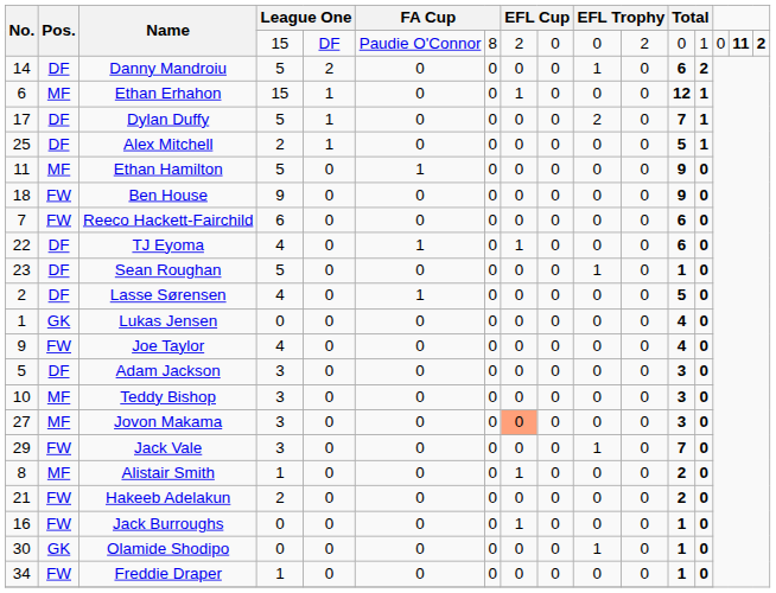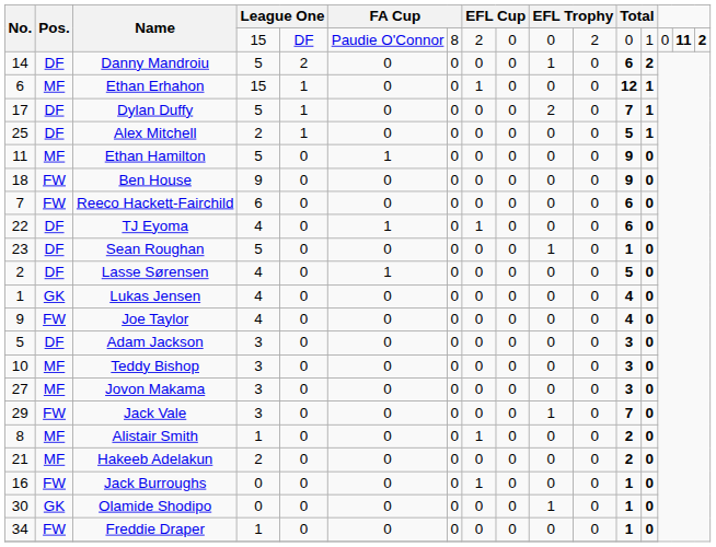Lukas Jensen | column 4: 0 -> 4
Jovon Makama | column 8: lightsalmon background -> no background
Hakeeb Adelakun | Pos.: FW -> MF
